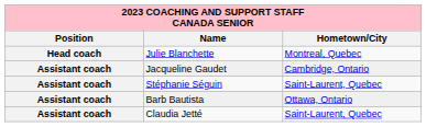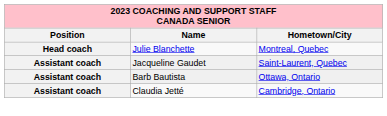Jacqueline Gaudet | Hometown/City: Cambridge, Ontario -> Saint-Laurent, Quebec
- row: Assistant coach | Stéphanie Séguin | Saint-Laurent, Quebec
Claudia Jetté | Hometown/City: Saint-Laurent, Quebec -> Cambridge, Ontario
